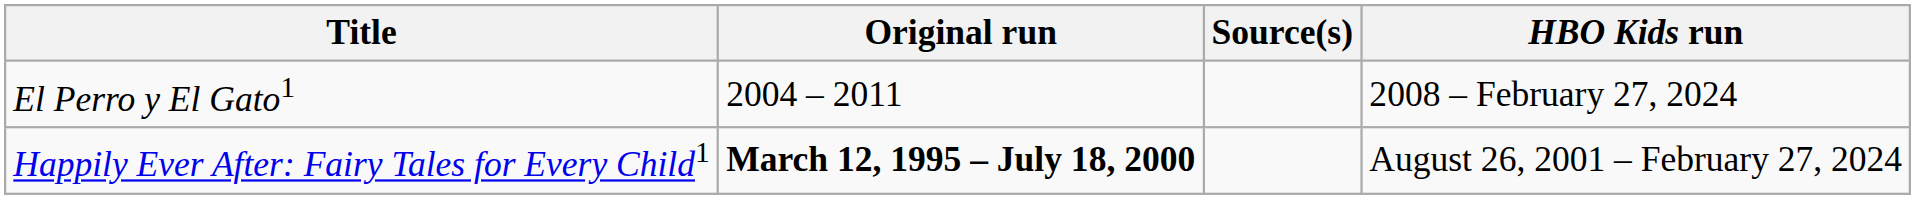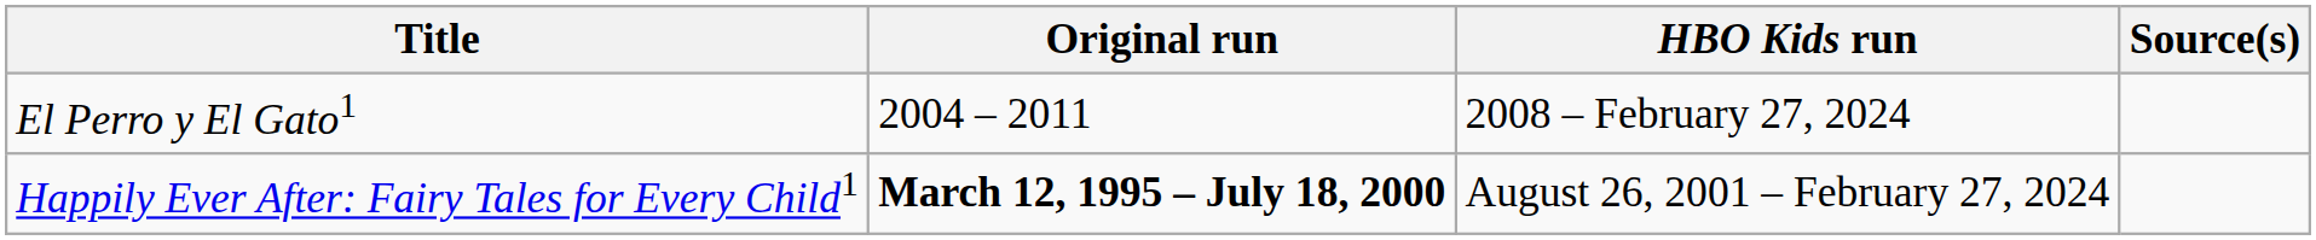columns swapped: HBO Kids run <-> Source(s)
